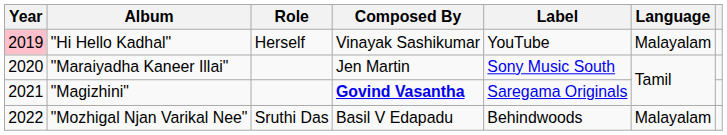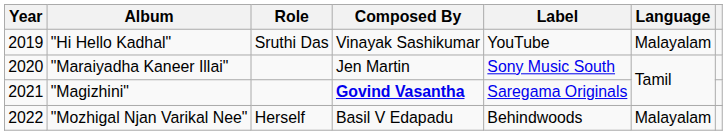"Hi Hello Kadhal" | Year: pink background -> no background
"Hi Hello Kadhal" | Role: Herself -> Sruthi Das
"Mozhigal Njan Varikal Nee" | Role: Sruthi Das -> Herself
